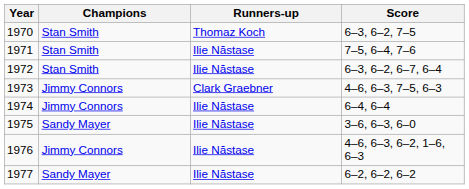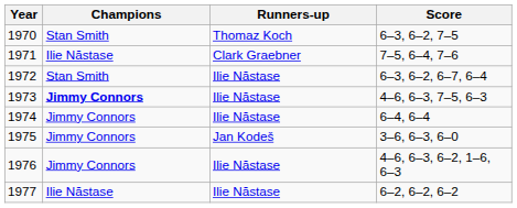1971 | Champions: Stan Smith -> Ilie Năstase
1971 | Runners-up: Ilie Năstase -> Clark Graebner
1973 | Champions: normal -> bold
1973 | Runners-up: Clark Graebner -> Ilie Năstase
1975 | Champions: Sandy Mayer -> Jimmy Connors
1975 | Runners-up: Ilie Năstase -> Jan Kodeš
1977 | Champions: Sandy Mayer -> Ilie Năstase
